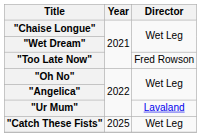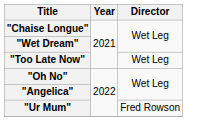"Too Late Now" | Director: Fred Rowson -> Wet Leg
"Ur Mum" | Director: Lavaland -> Fred Rowson
- row: "Catch These Fists" | 2025 | Wet Leg
